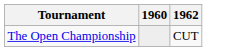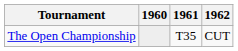+ column: 1961 | T35
